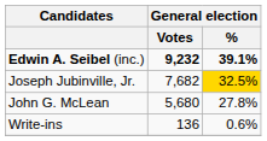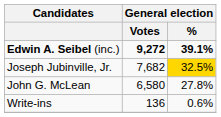Edwin A. Seibel (inc.) | General election / Votes: 9,232 -> 9,272
John G. McLean | General election / Votes: 5,680 -> 6,580
